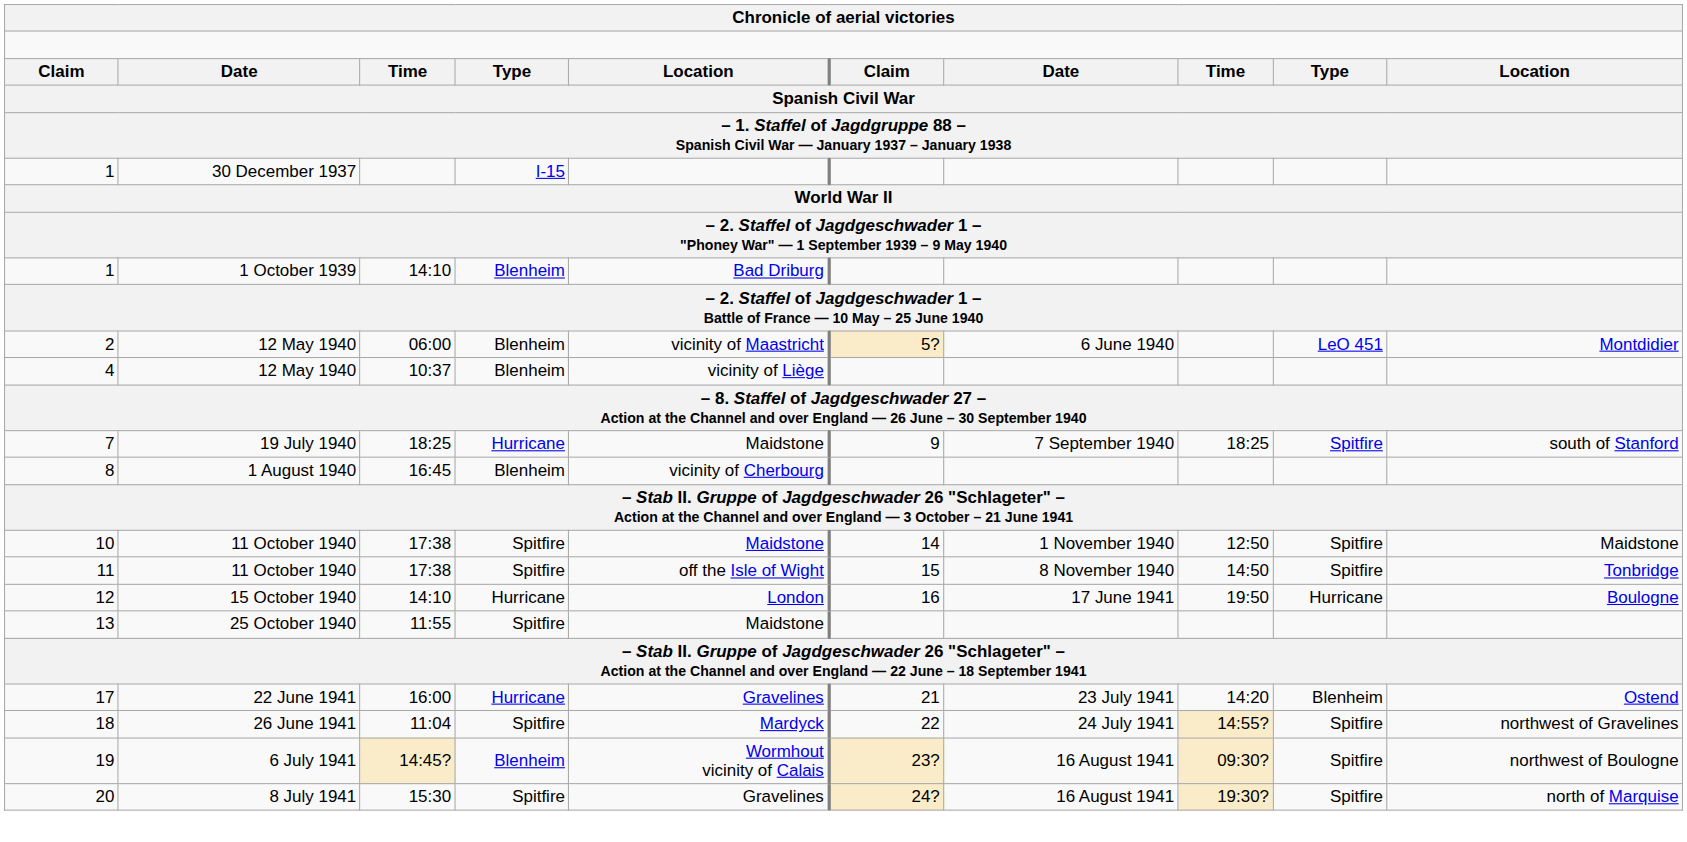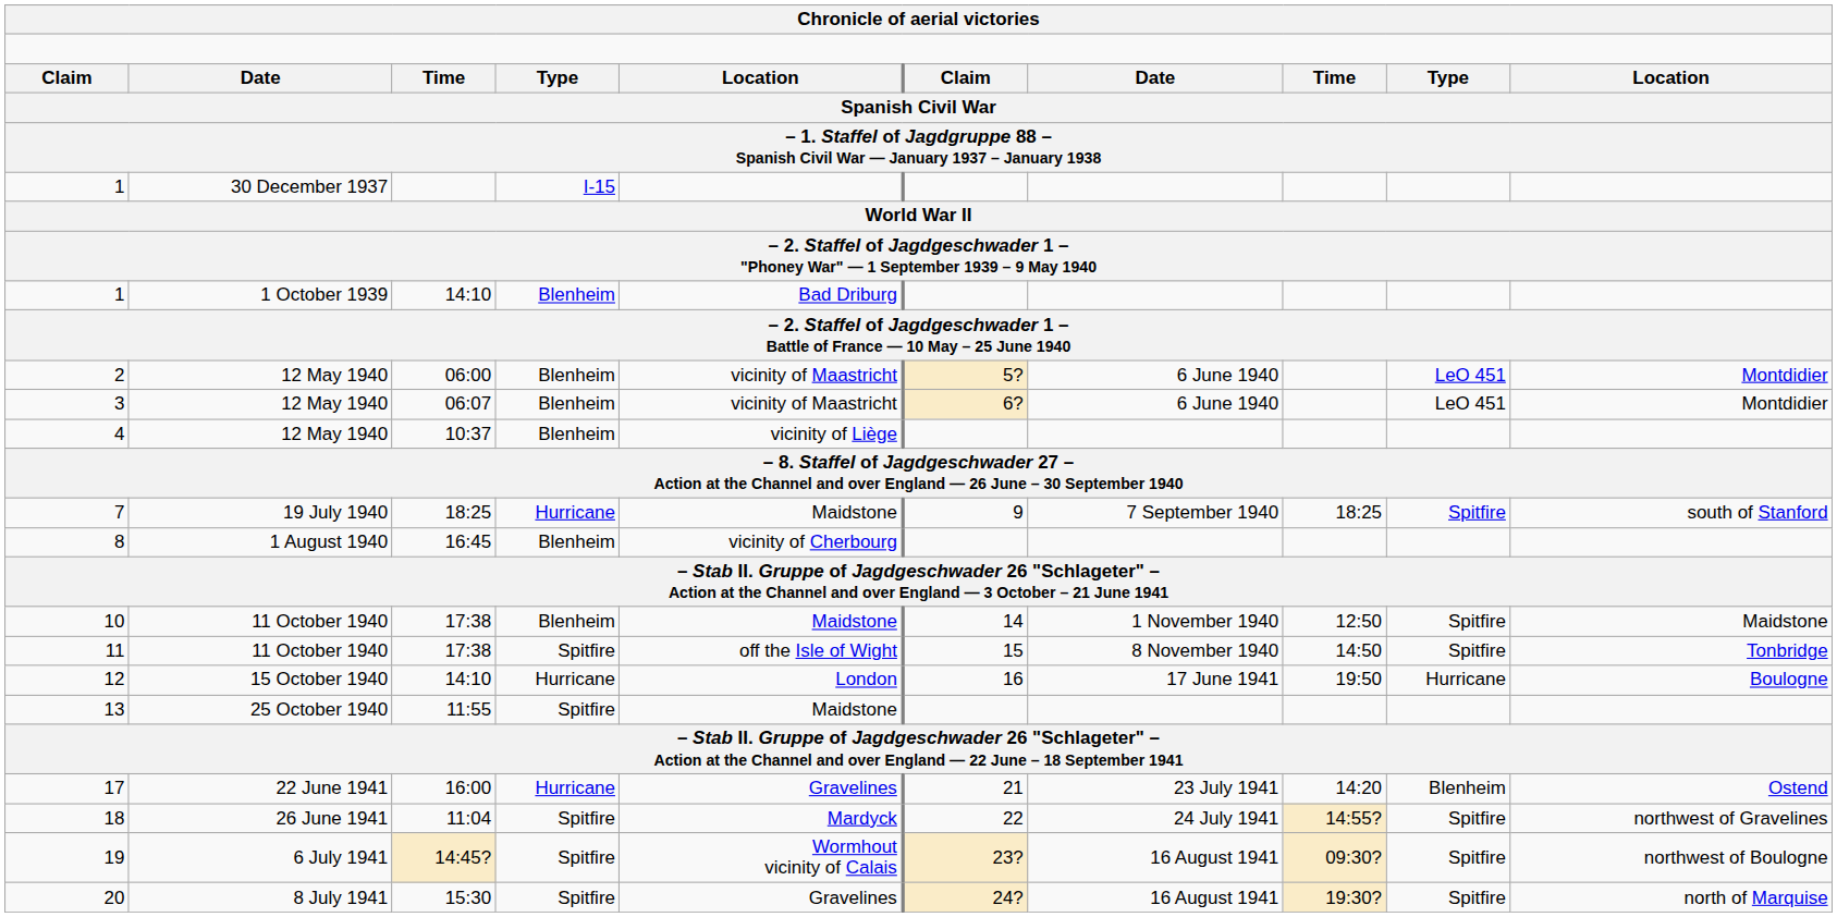+ row: 3 | 12 May 1940 | 06:07 | Blenheim | vicinity of Maastricht | 6? | 6 June 1940 | LeO 451 | Montdidier
10 | column 4: Spitfire -> Blenheim
19 | column 4: Blenheim -> Spitfire
